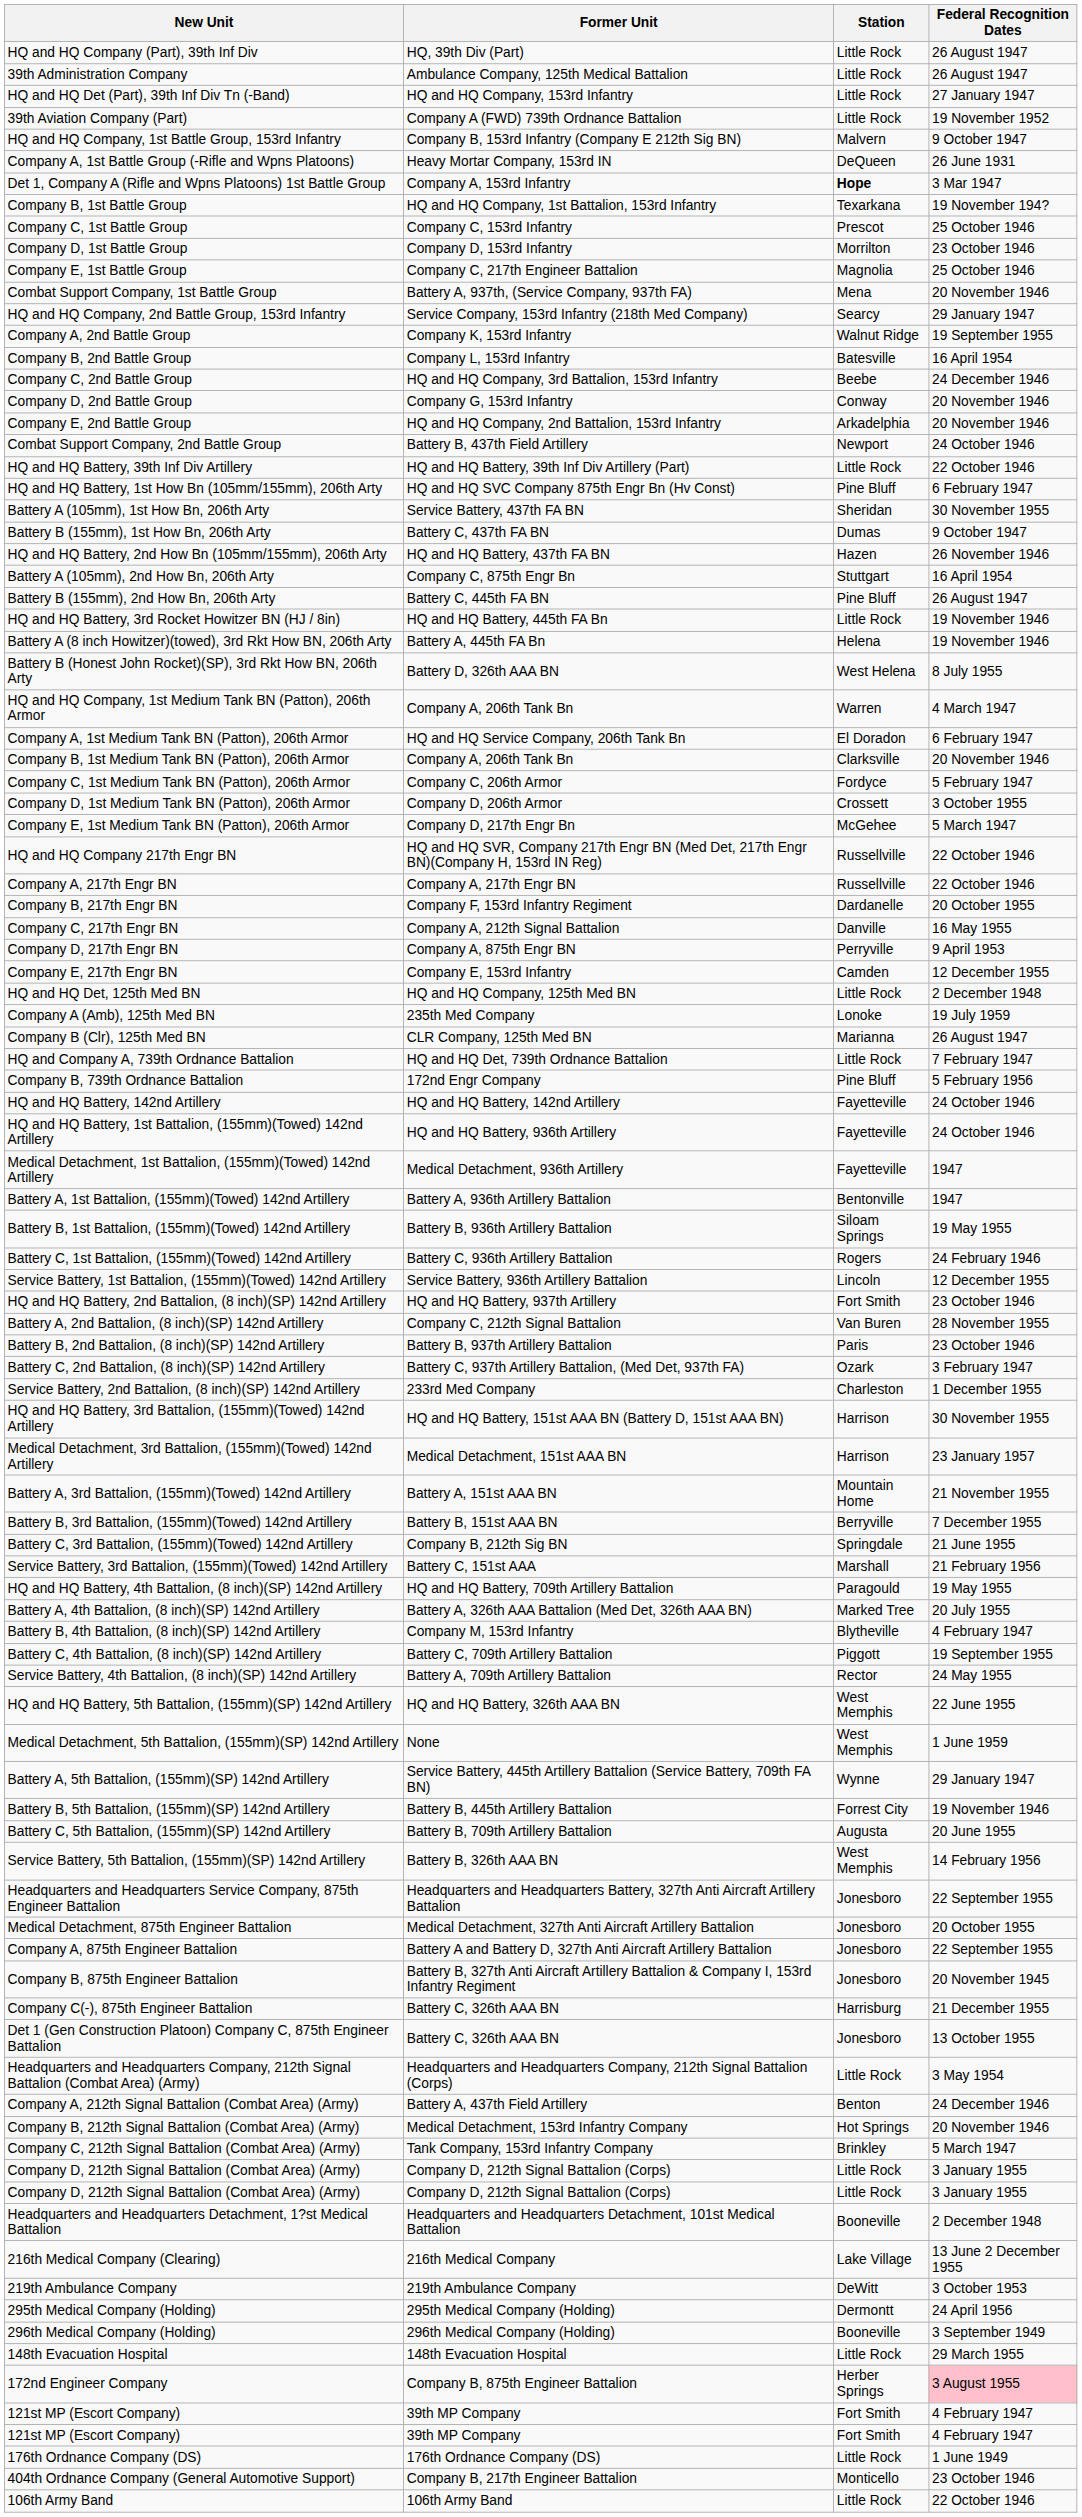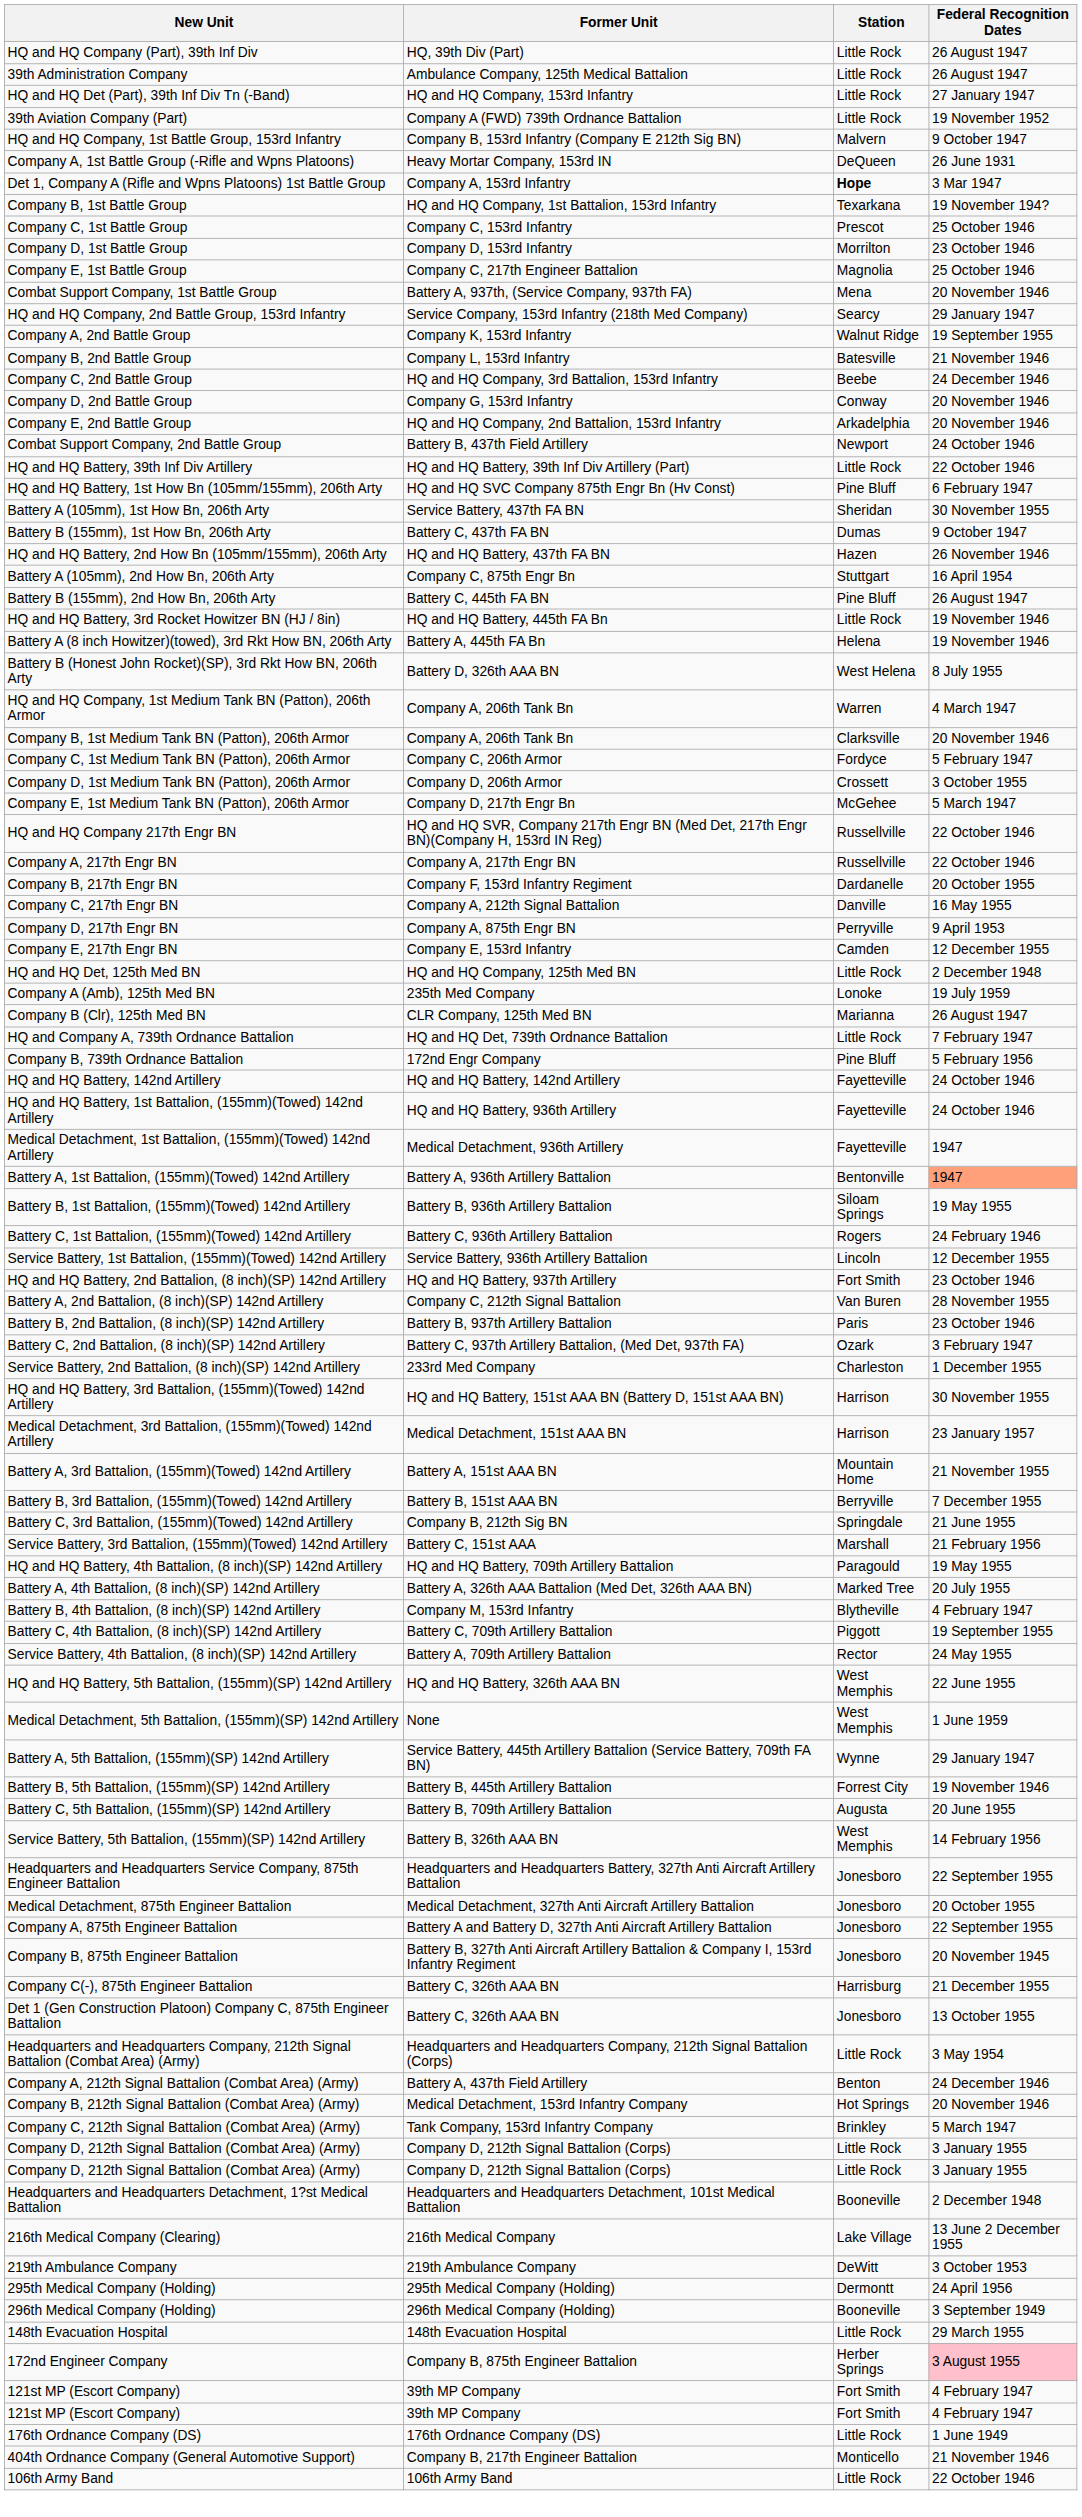Company B, 2nd Battle Group | Federal Recognition Dates: 16 April 1954 -> 21 November 1946
- row: Company A, 1st Medium Tank BN (Patton), 206th Armor | HQ and HQ Service Company, 206th Tank Bn | El Doradon | 6 February 1947
Battery A, 1st Battalion, (155mm)(Towed) 142nd Artillery | Federal Recognition Dates: no background -> lightsalmon background
404th Ordnance Company (General Automotive Support) | Federal Recognition Dates: 23 October 1946 -> 21 November 1946
